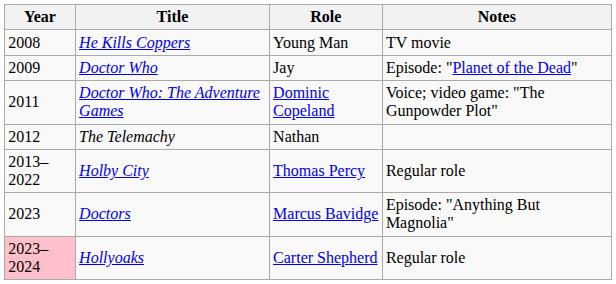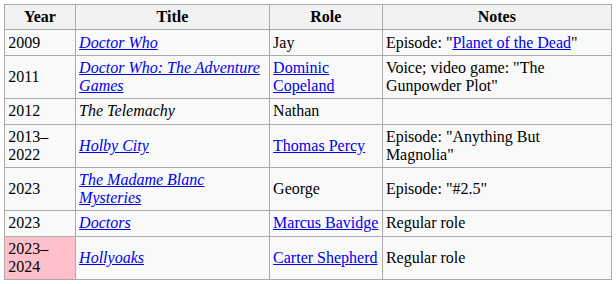- row: 2008 | He Kills Coppers | Young Man | TV movie
Holby City | Notes: Regular role -> Episode: "Anything But Magnolia"
+ row: 2023 | The Madame Blanc Mysteries | George | Episode: "#2.5"
Doctors | Notes: Episode: "Anything But Magnolia" -> Regular role
